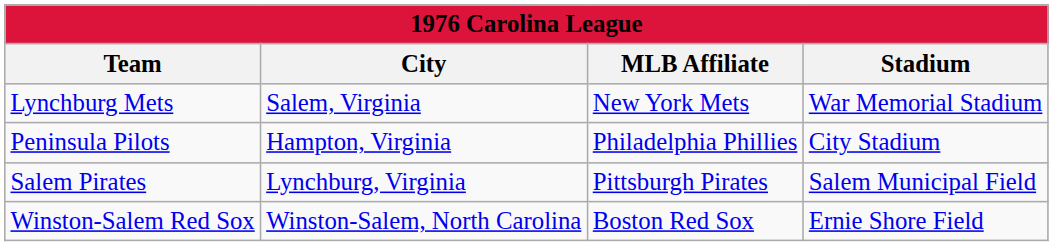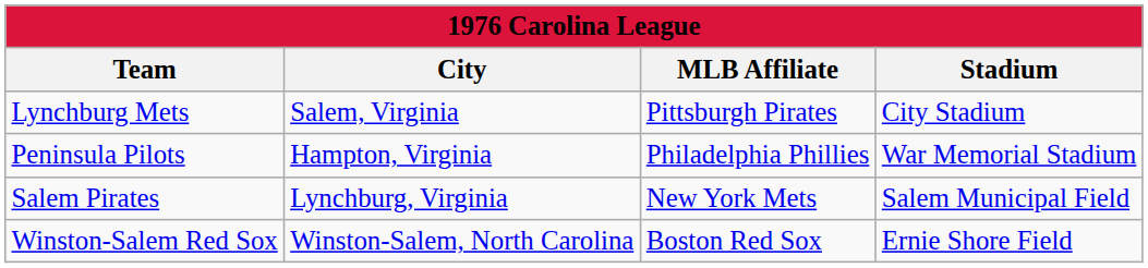Lynchburg Mets | MLB Affiliate: New York Mets -> Pittsburgh Pirates
Lynchburg Mets | Stadium: War Memorial Stadium -> City Stadium
Peninsula Pilots | Stadium: City Stadium -> War Memorial Stadium
Salem Pirates | MLB Affiliate: Pittsburgh Pirates -> New York Mets
